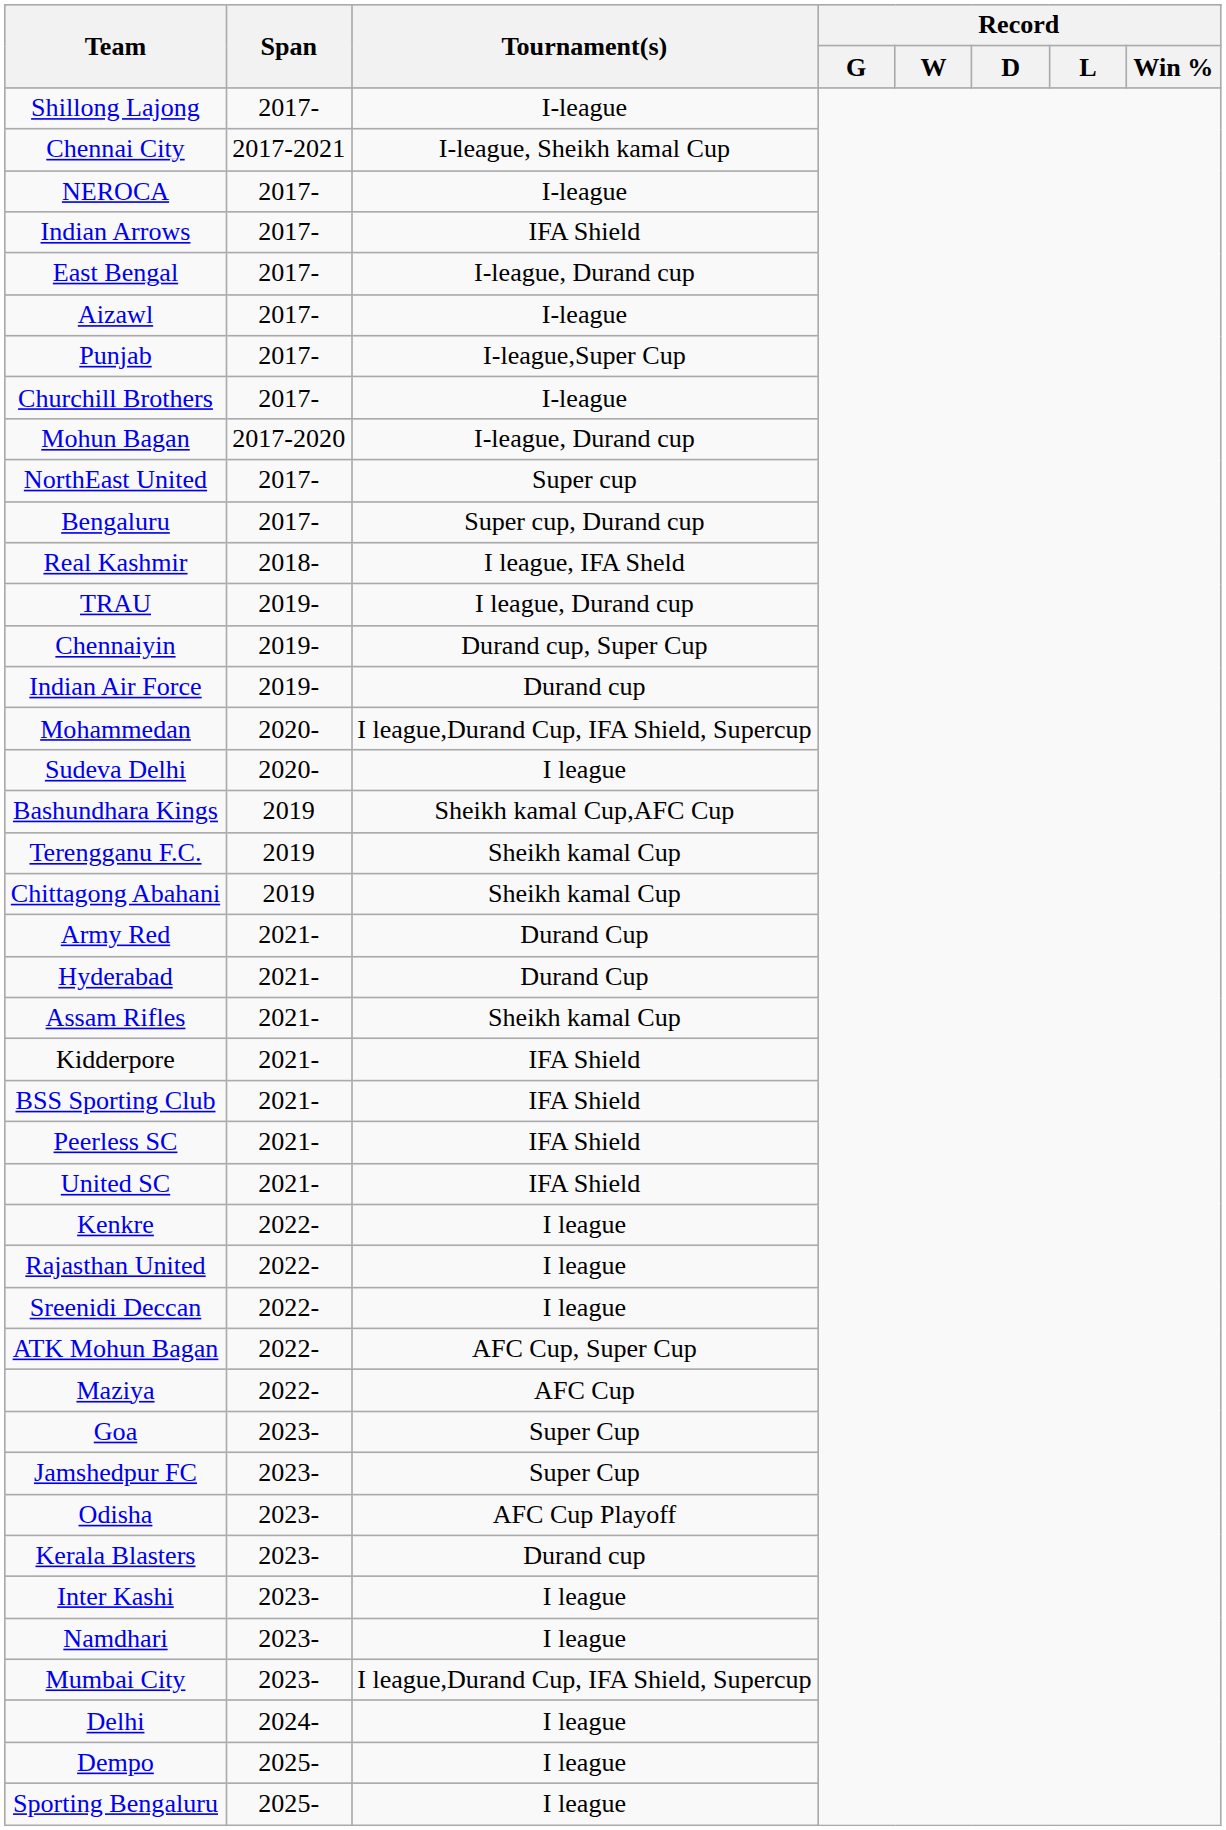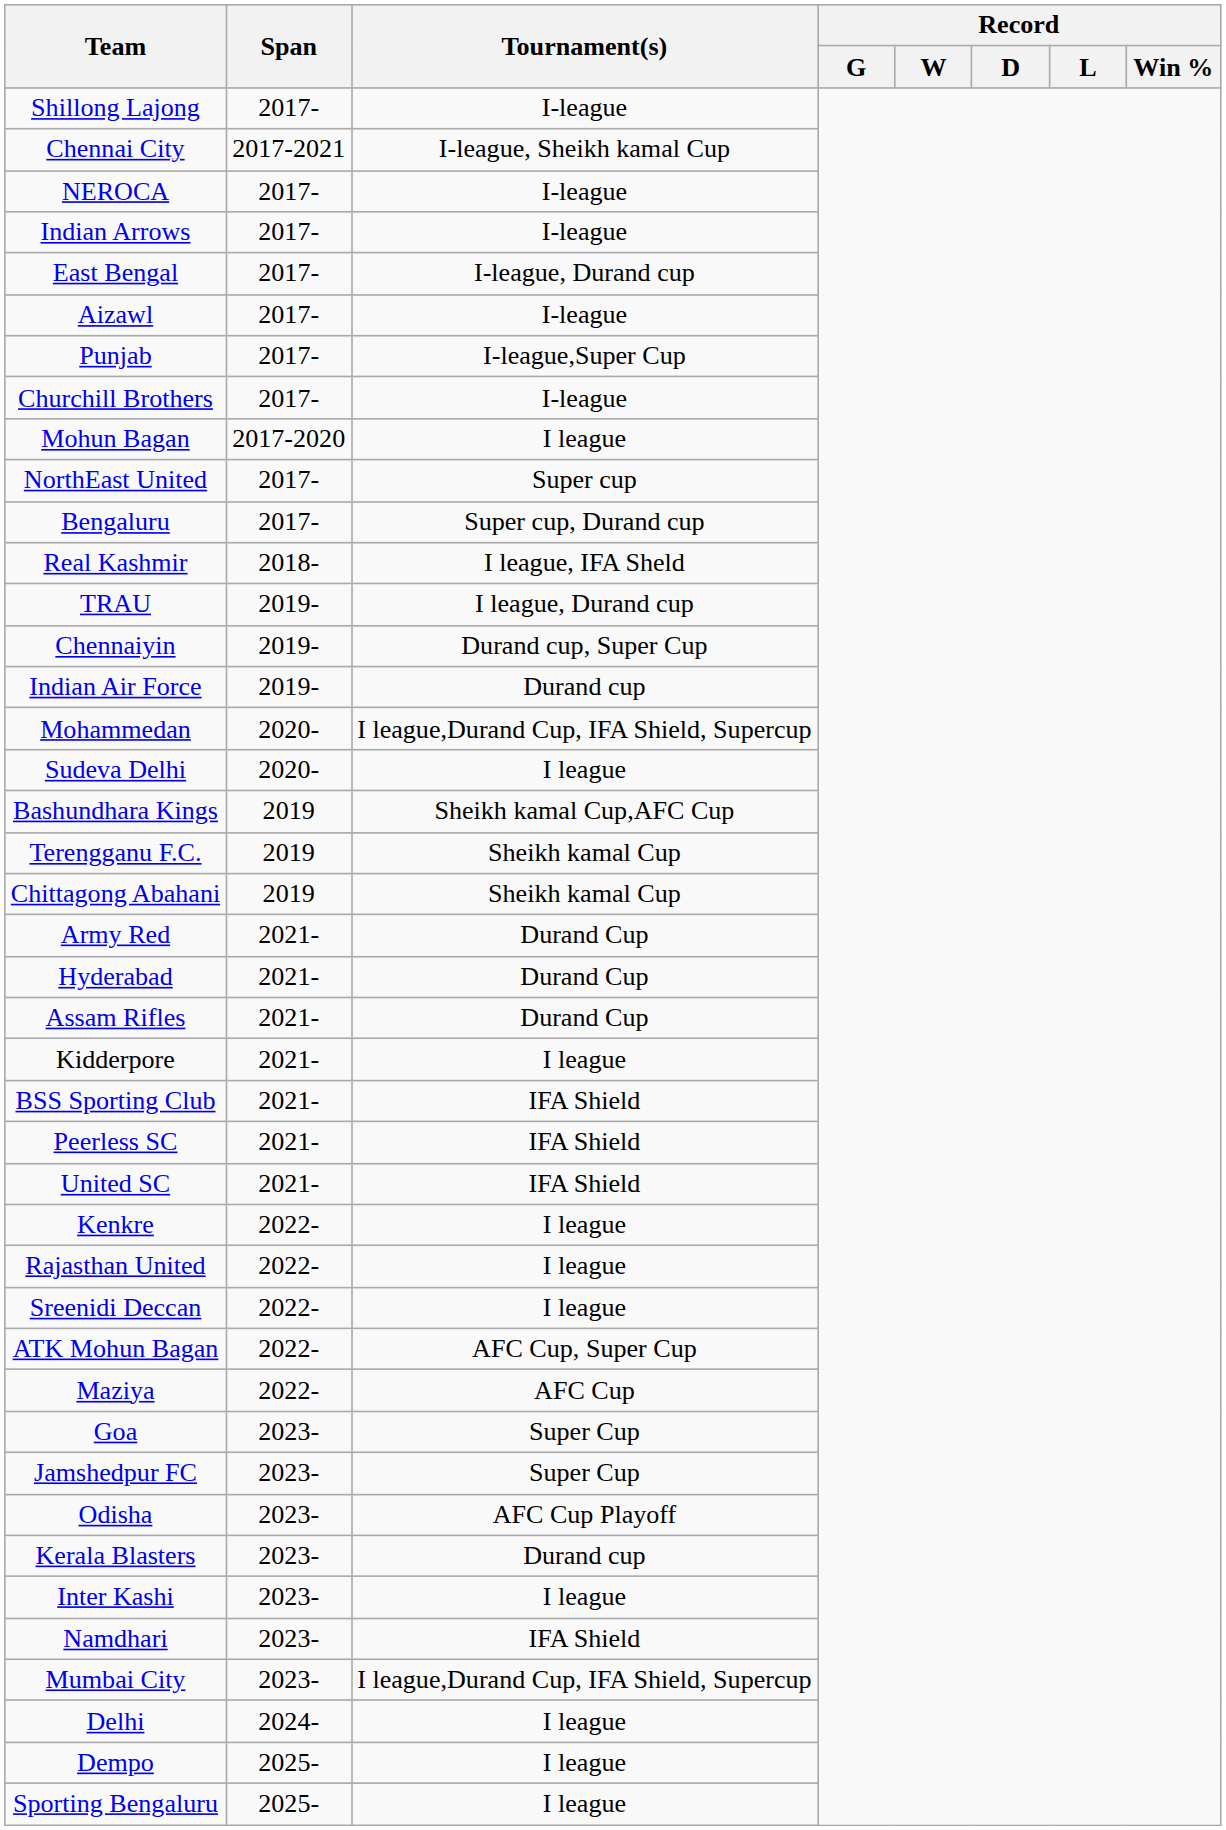Indian Arrows | Tournament(s): IFA Shield -> I-league
Mohun Bagan | Tournament(s): I-league, Durand cup -> I league
Assam Rifles | Tournament(s): Sheikh kamal Cup -> Durand Cup
Kidderpore | Tournament(s): IFA Shield -> I league
Namdhari | Tournament(s): I league -> IFA Shield
